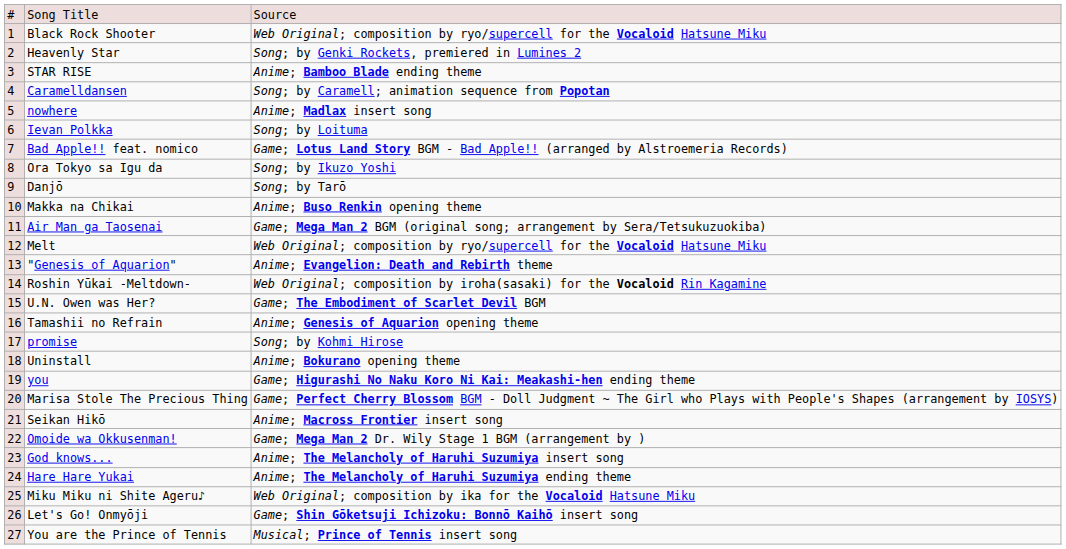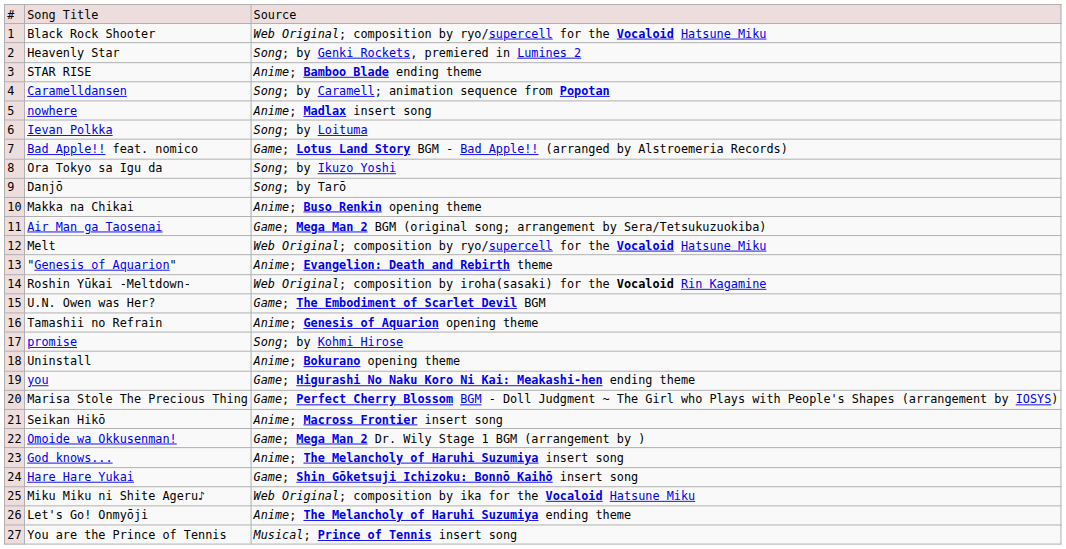Hare Hare Yukai | column 3: Anime; The Melancholy of Haruhi Suzumiya ending theme -> Game; Shin Gōketsuji Ichizoku: Bonnō Kaihō insert song
Let's Go! Onmyōji | column 3: Game; Shin Gōketsuji Ichizoku: Bonnō Kaihō insert song -> Anime; The Melancholy of Haruhi Suzumiya ending theme
